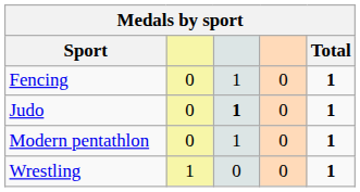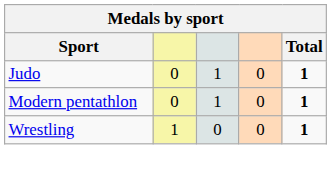- row: Fencing | 0 | 1 | 0 | 1
Judo | column 3: bold -> normal
